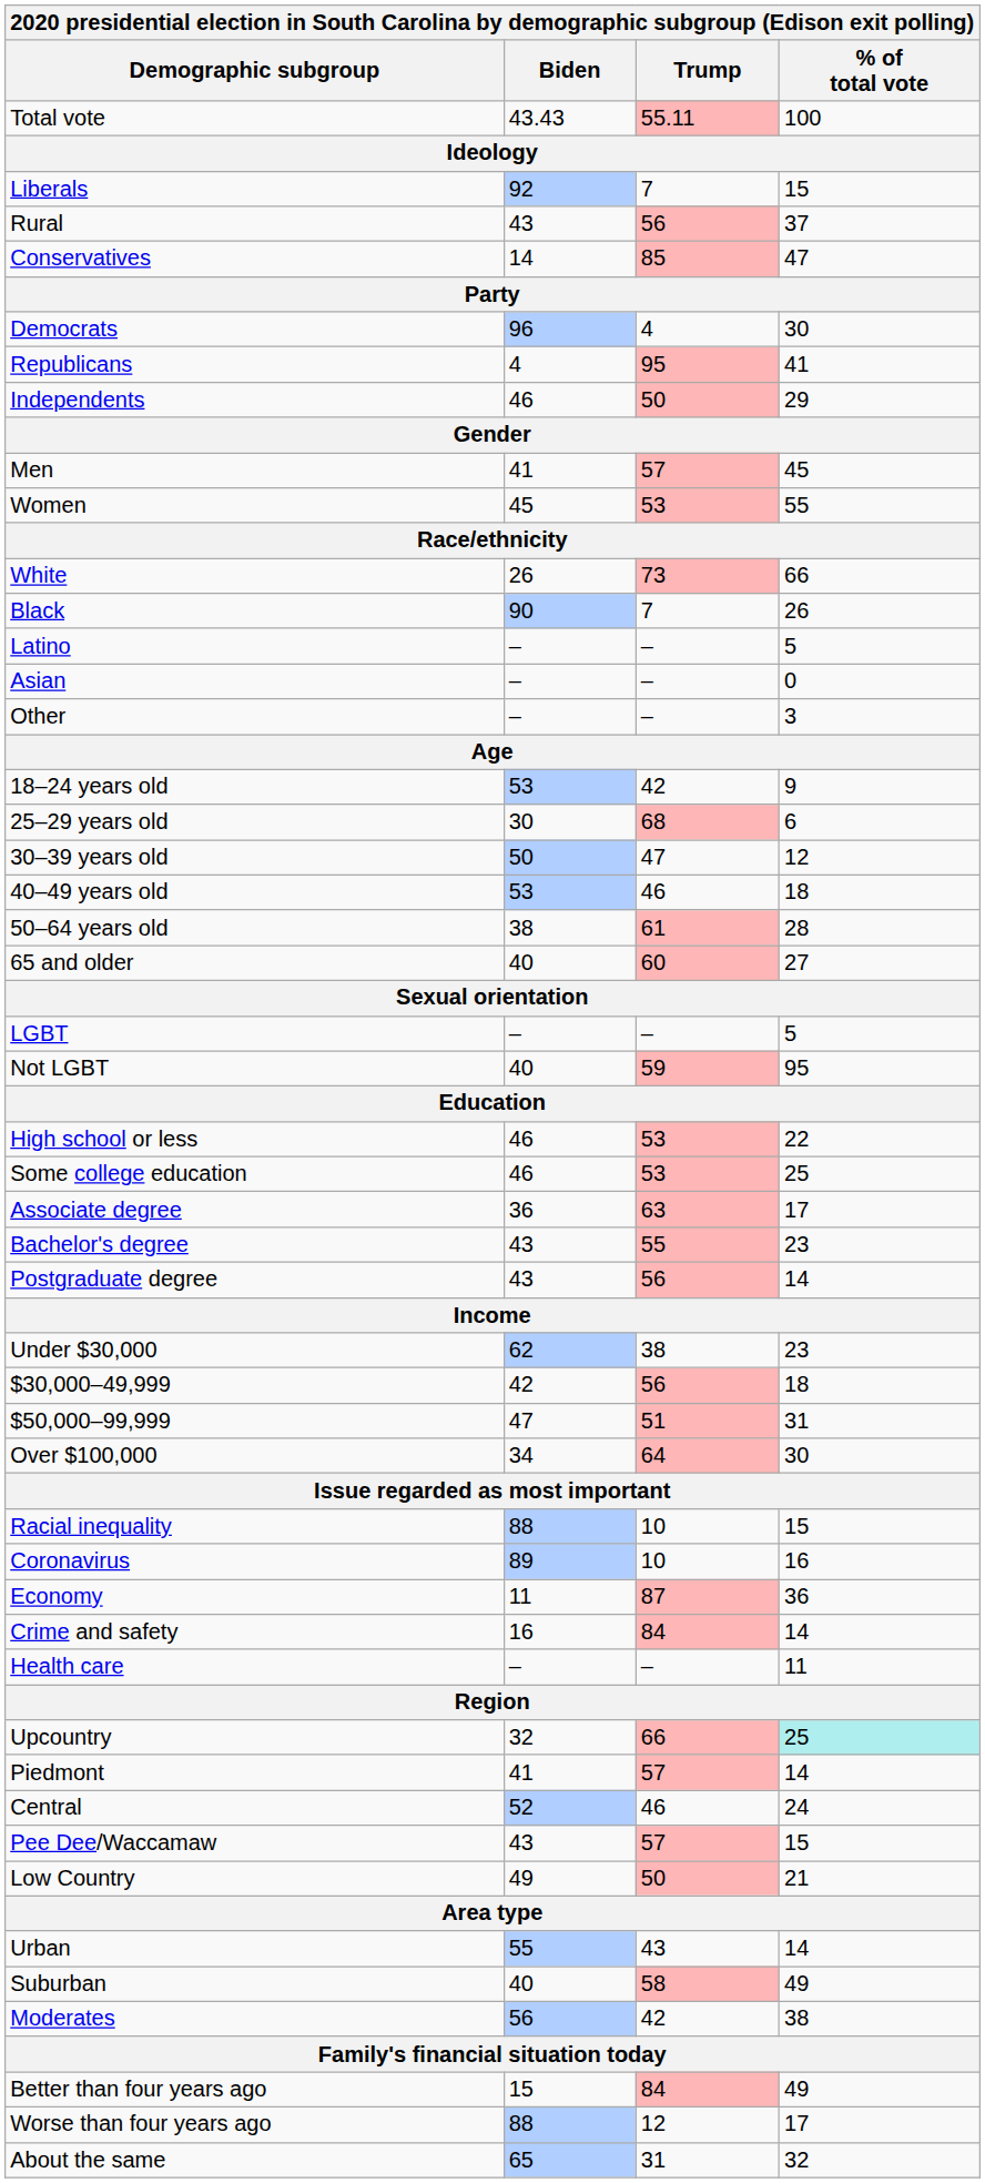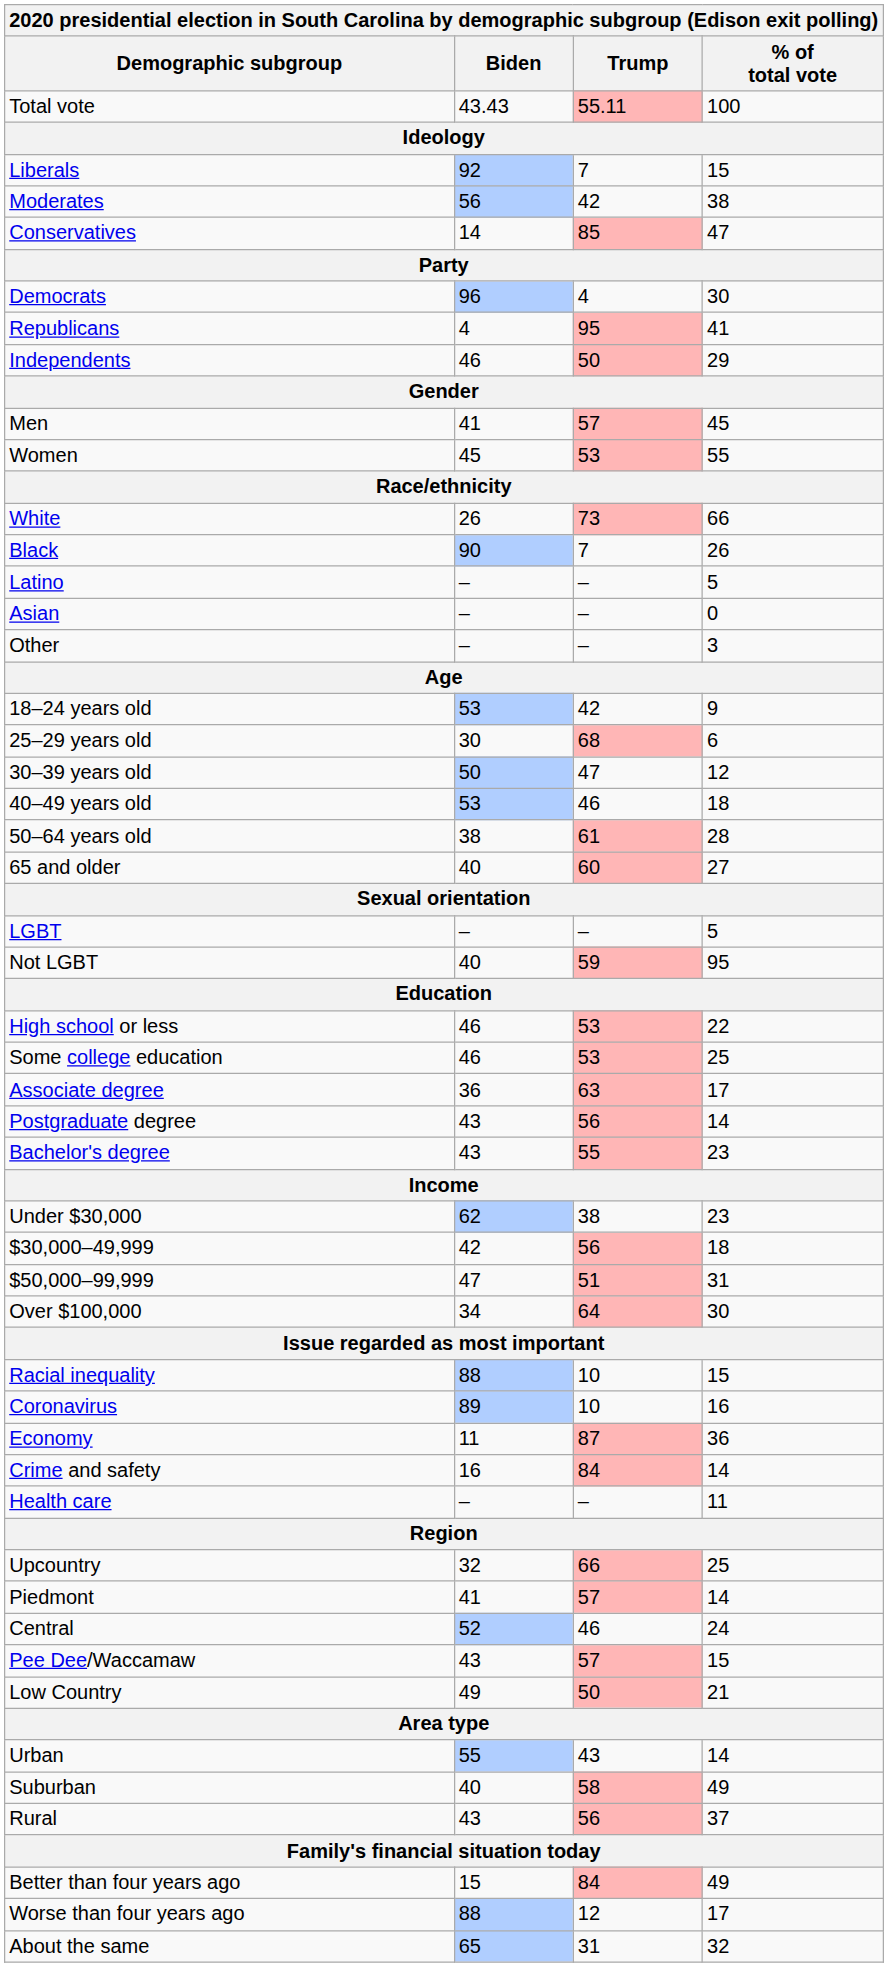rows swapped: Moderates <-> Rural
rows swapped: Bachelor's degree <-> Postgraduate degree
Upcountry | % of total vote: paleturquoise background -> no background
